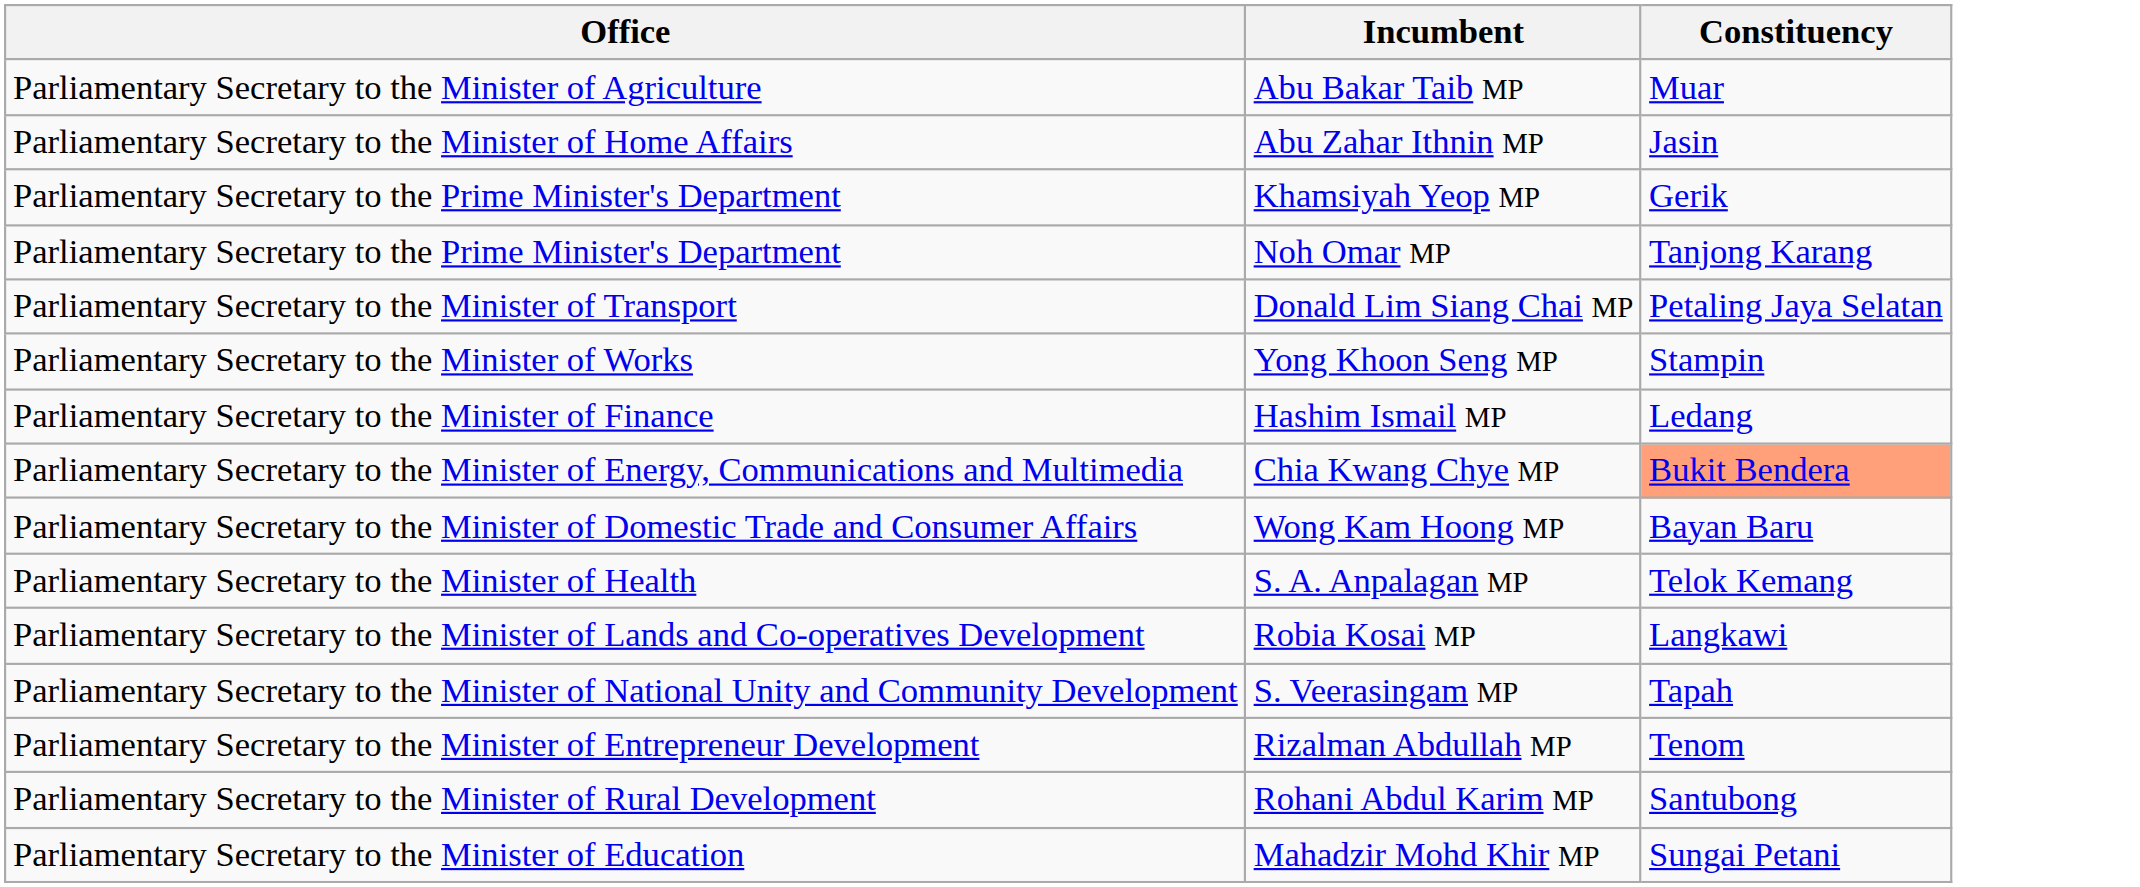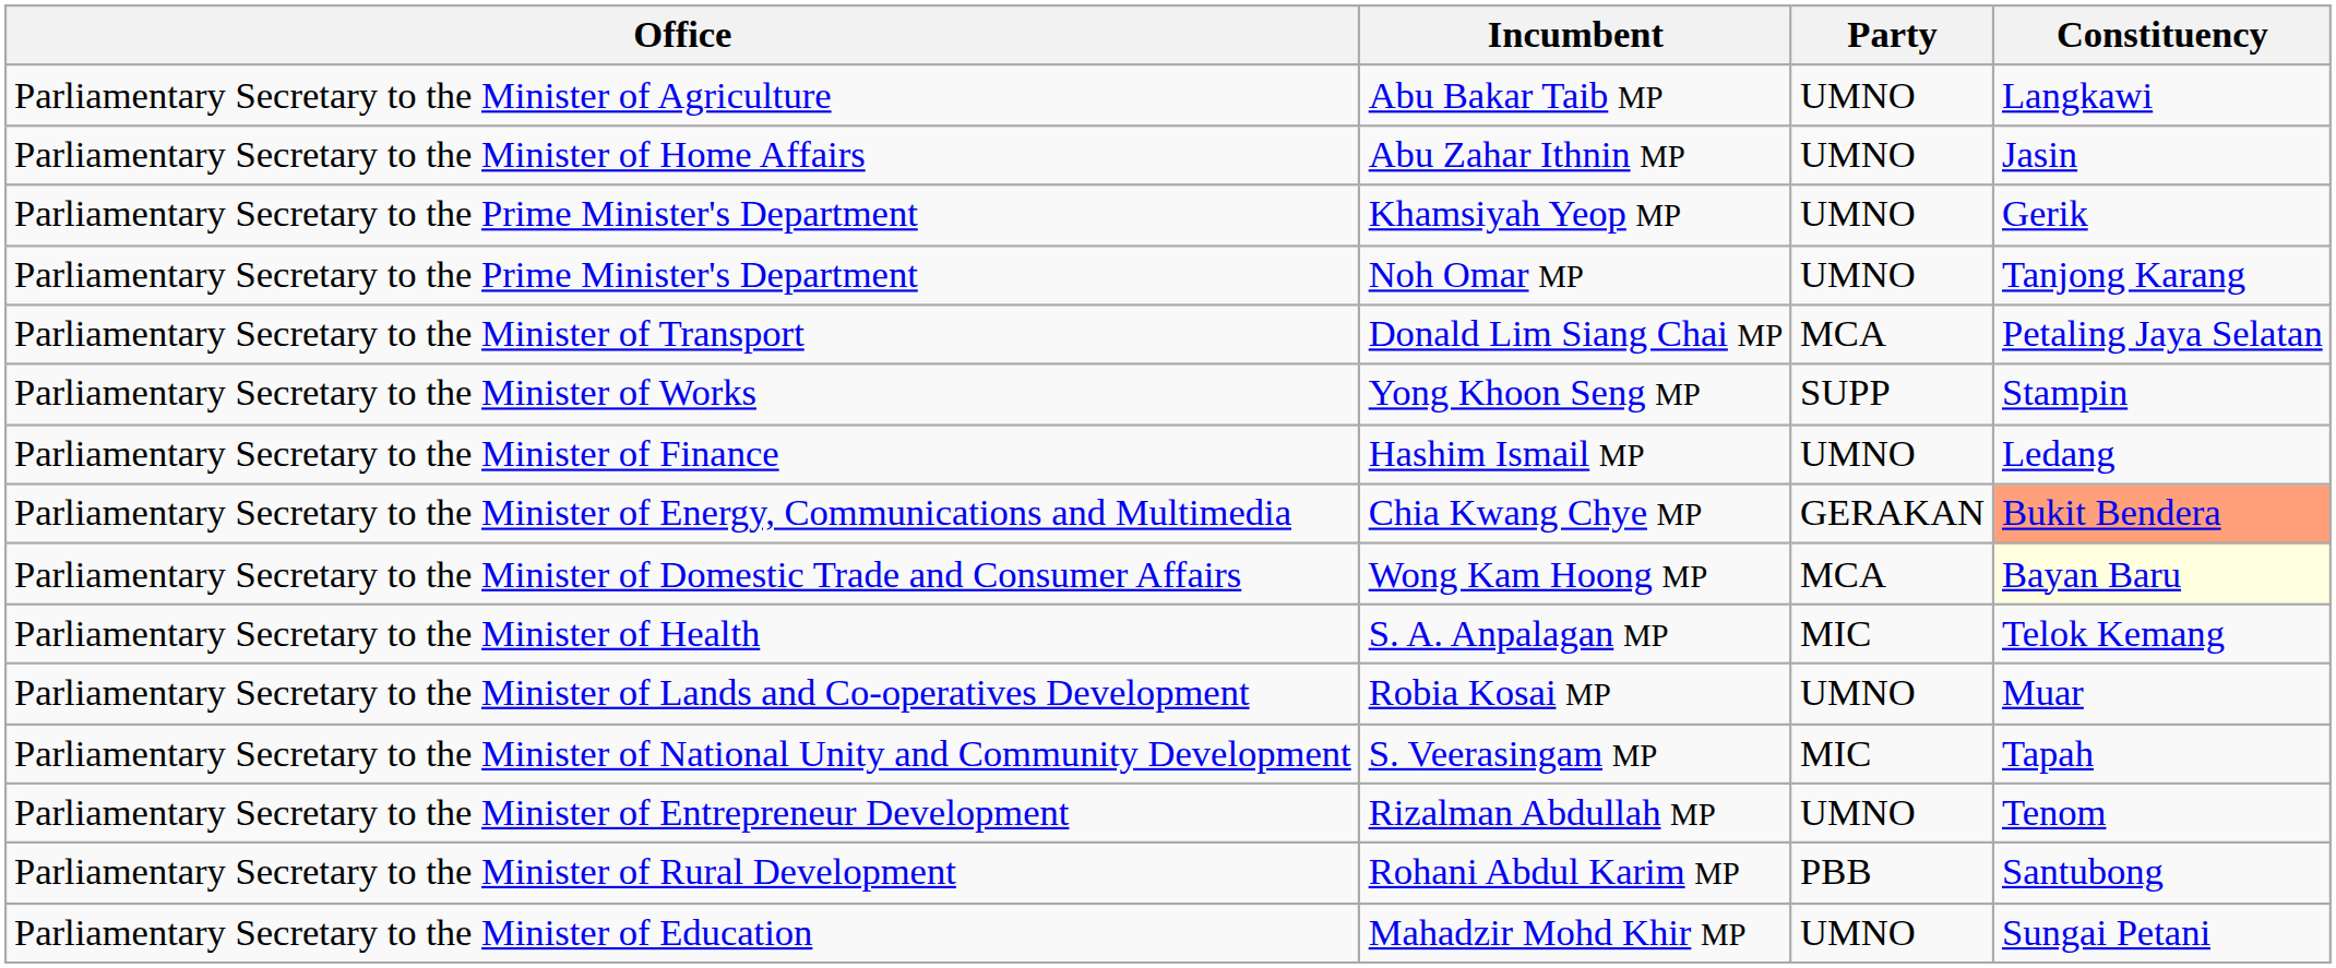+ column: Party | UMNO | UMNO | UMNO | UMNO | MCA | SUPP | UMNO | GERAKAN | MCA | MIC | UMNO | MIC | UMNO | PBB | UMNO
Abu Bakar Taib MP | Constituency: Muar -> Langkawi
Wong Kam Hoong MP | Constituency: no background -> lightyellow background
Robia Kosai MP | Constituency: Langkawi -> Muar
